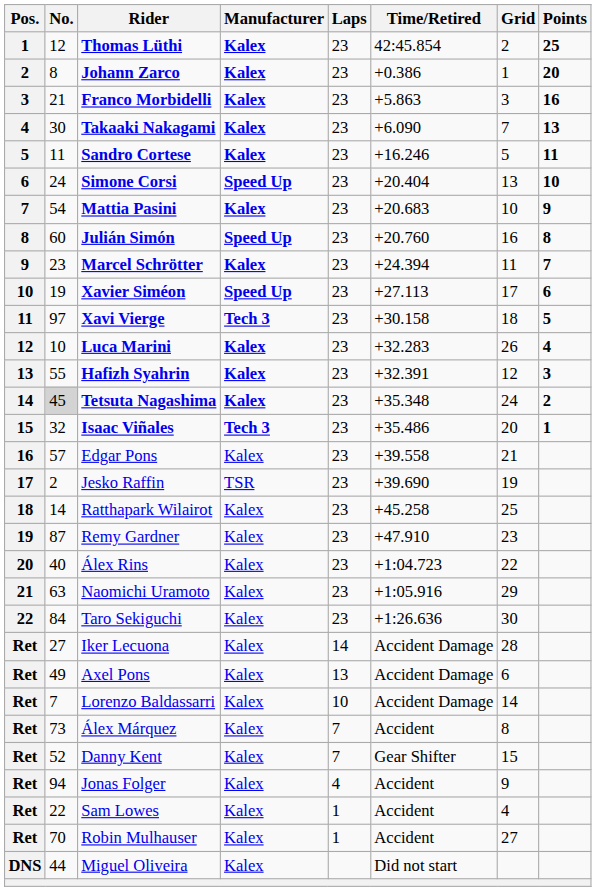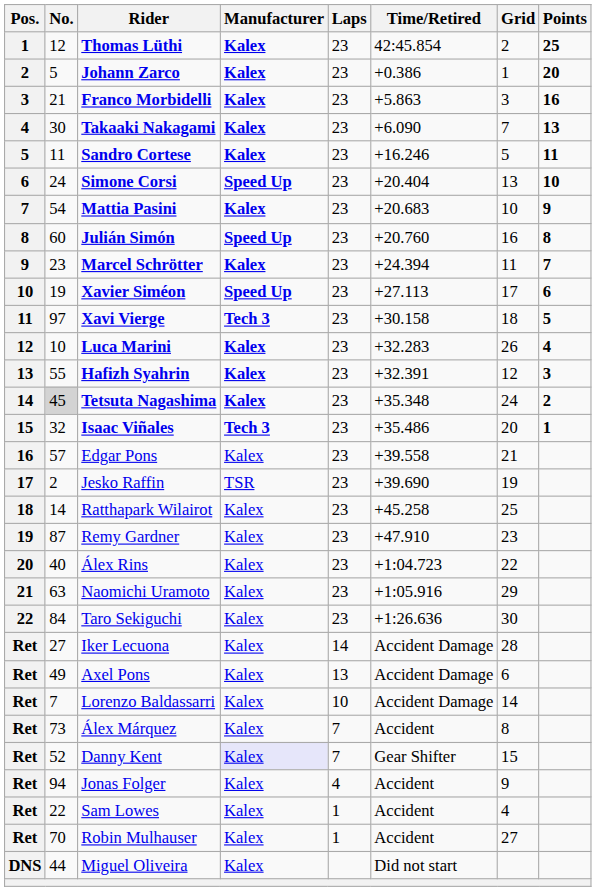Johann Zarco | No.: 8 -> 5
Danny Kent | Manufacturer: no background -> lavender background
